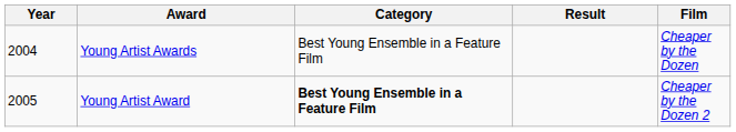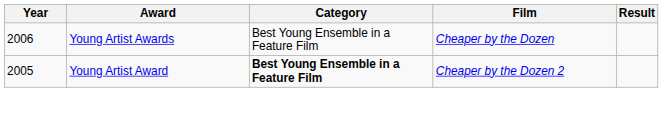columns swapped: Film <-> Result
Young Artist Awards | Year: 2004 -> 2006
